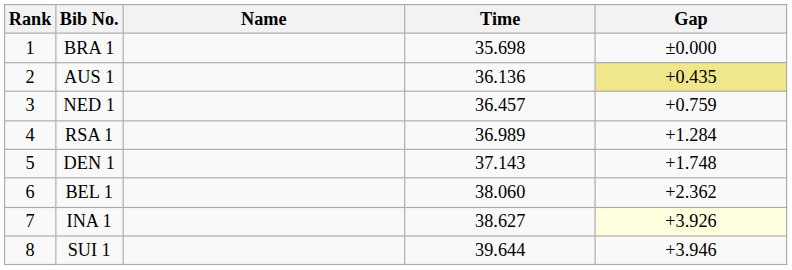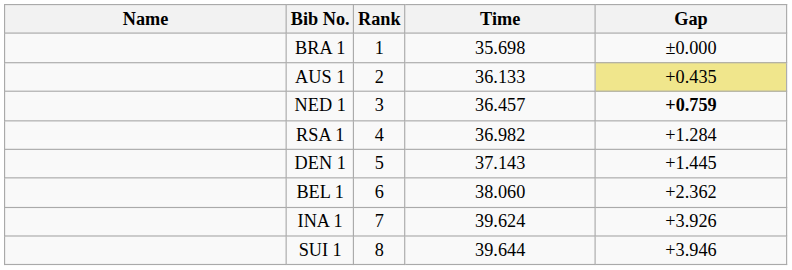columns swapped: Rank <-> Name
AUS 1 | Time: 36.136 -> 36.133
NED 1 | Gap: normal -> bold
RSA 1 | Time: 36.989 -> 36.982
DEN 1 | Gap: +1.748 -> +1.445
INA 1 | Time: 38.627 -> 39.624
INA 1 | Gap: lightyellow background -> no background
